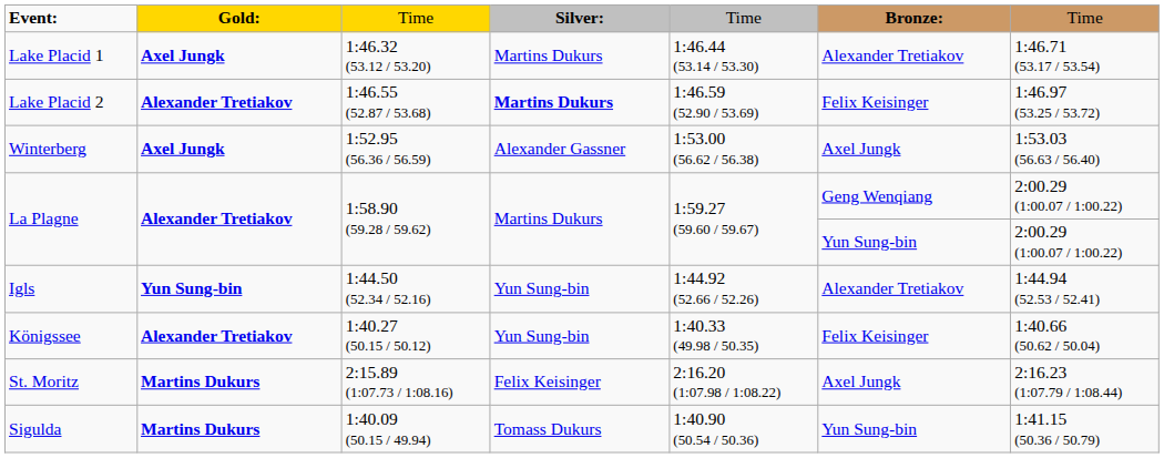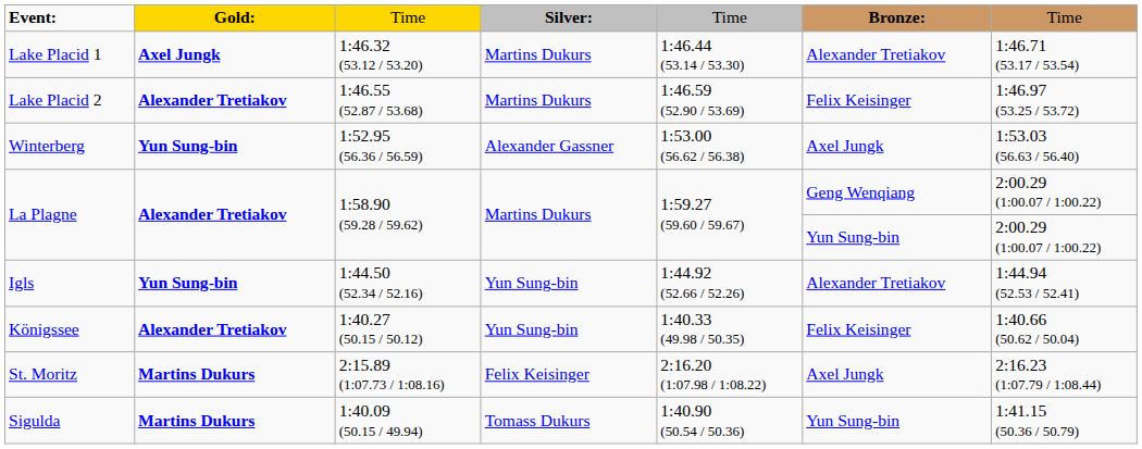Lake Placid 2 | column 4: bold -> normal
Winterberg | column 2: Axel Jungk -> Yun Sung-bin
